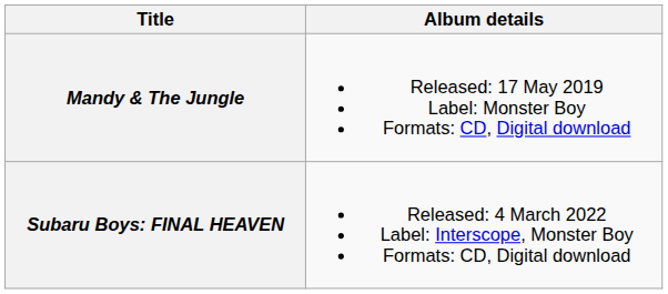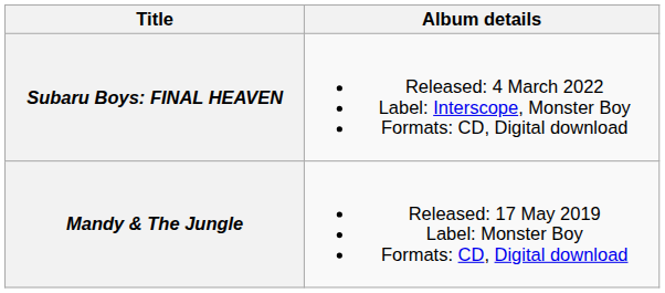rows swapped: Mandy & The Jungle <-> Subaru Boys: FINAL HEAVEN
